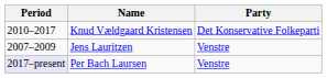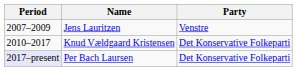rows swapped: Jens Lauritzen <-> Knud Vældgaard Kristensen
Per Bach Laursen | Party: Venstre -> Det Konservative Folkeparti
